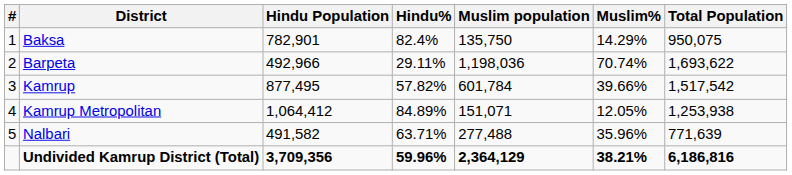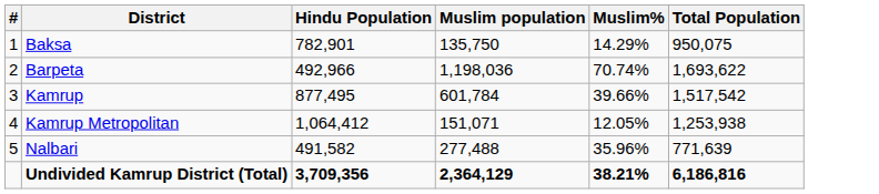- column: Hindu% | 82.4% | 29.11% | 57.82% | 84.89% | 63.71% | 59.96%
